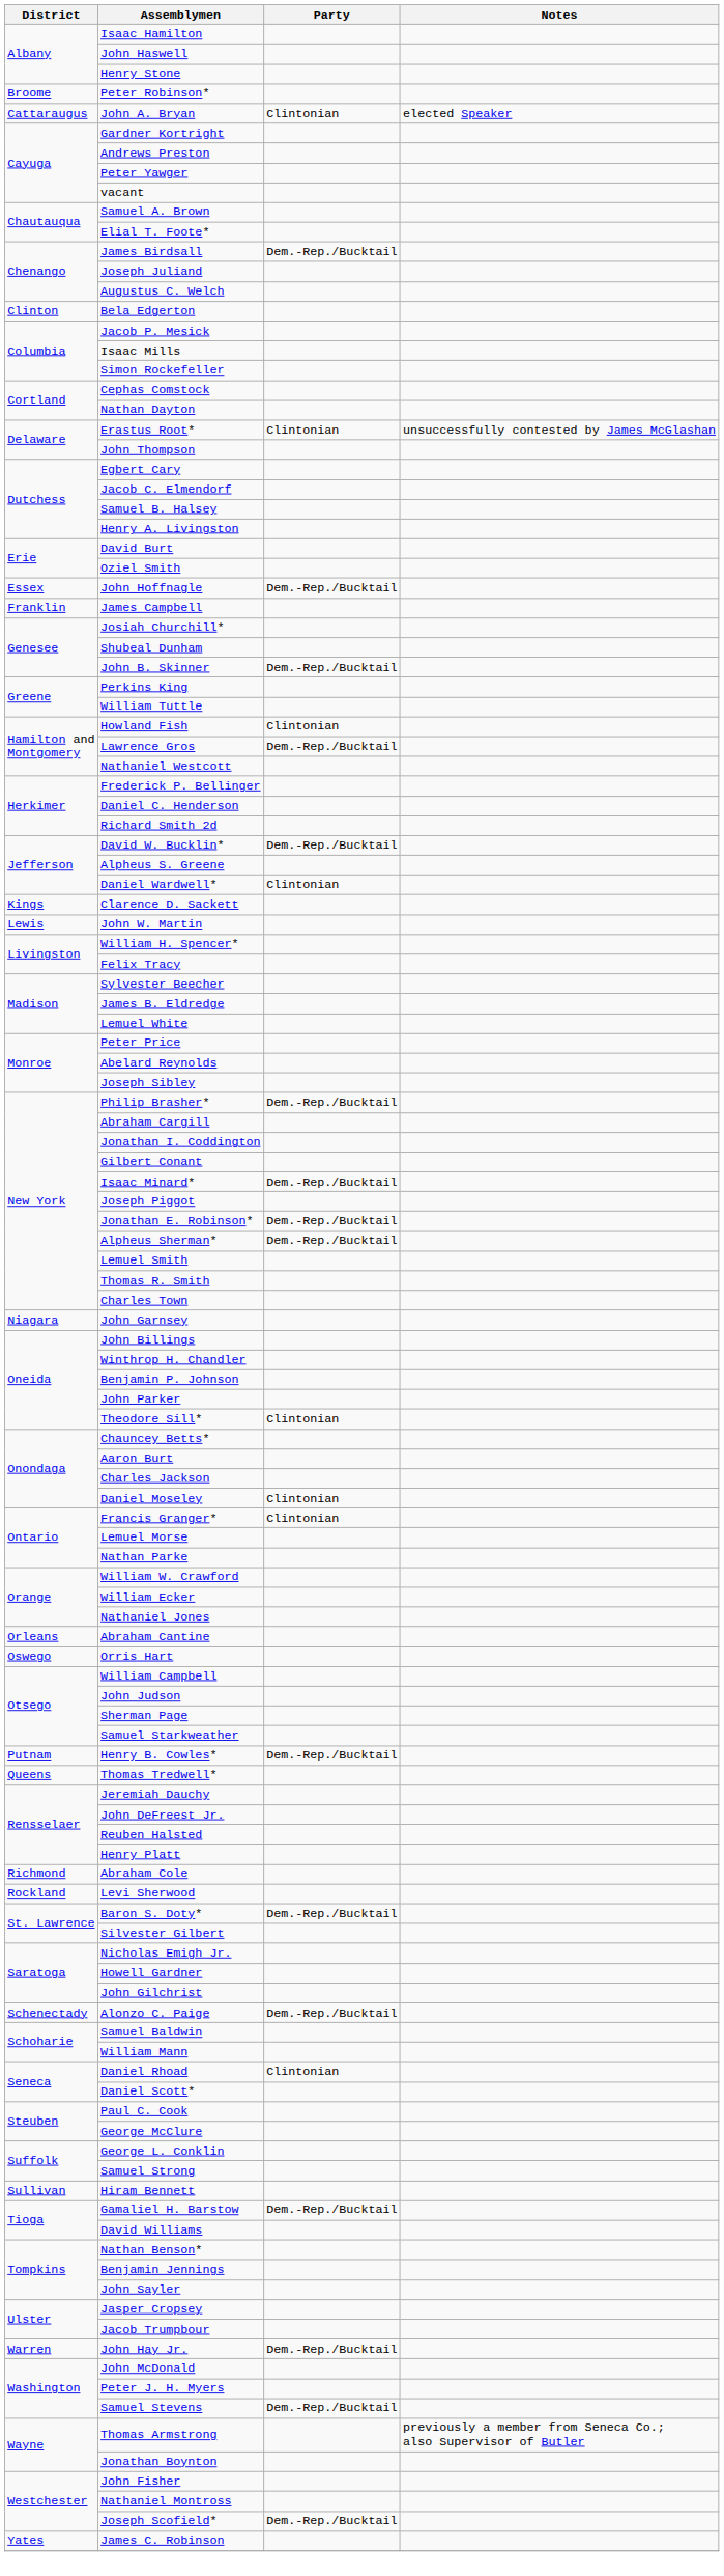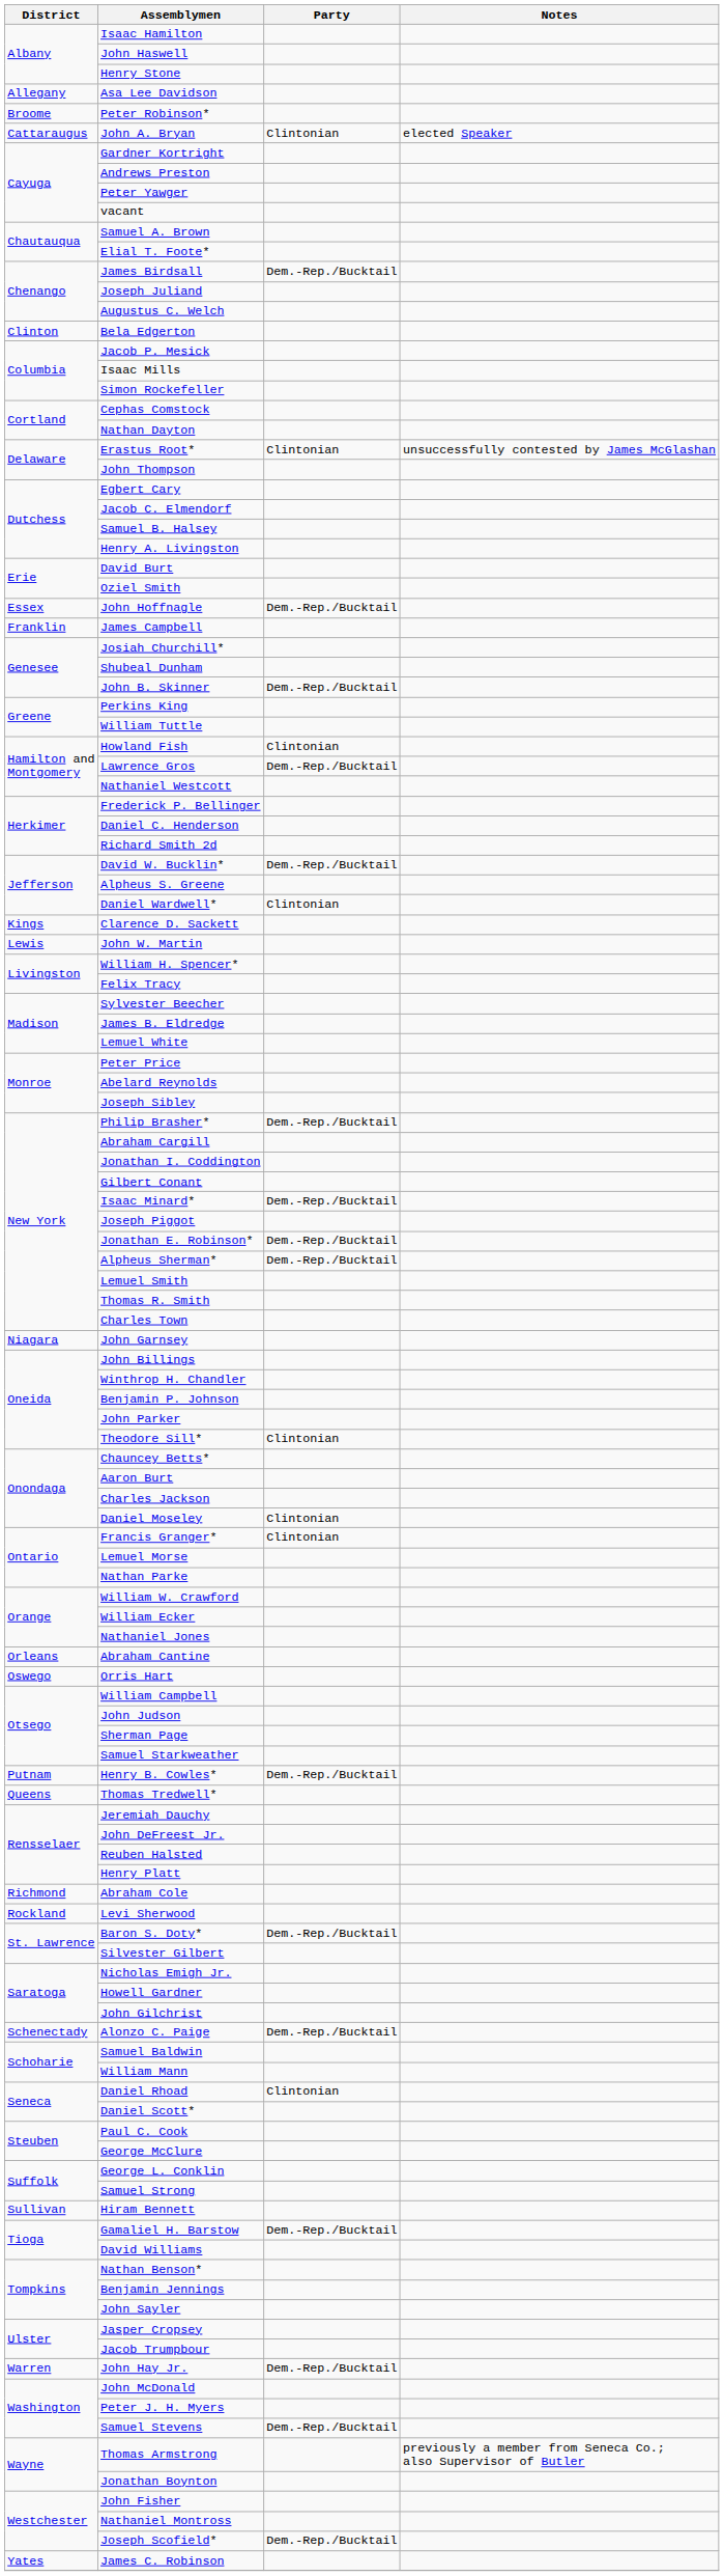+ row: Allegany | Asa Lee Davidson
